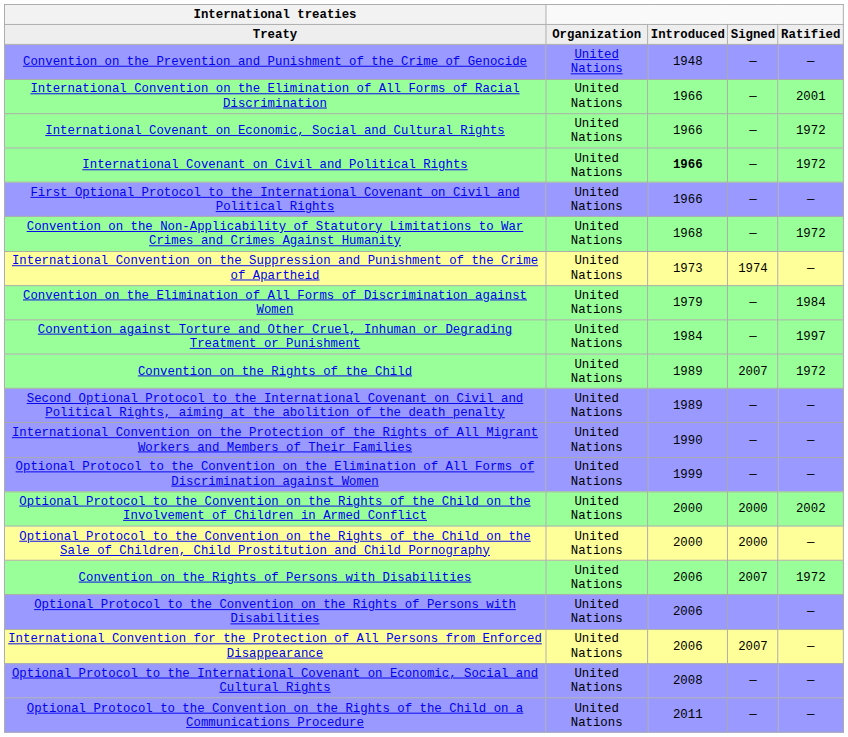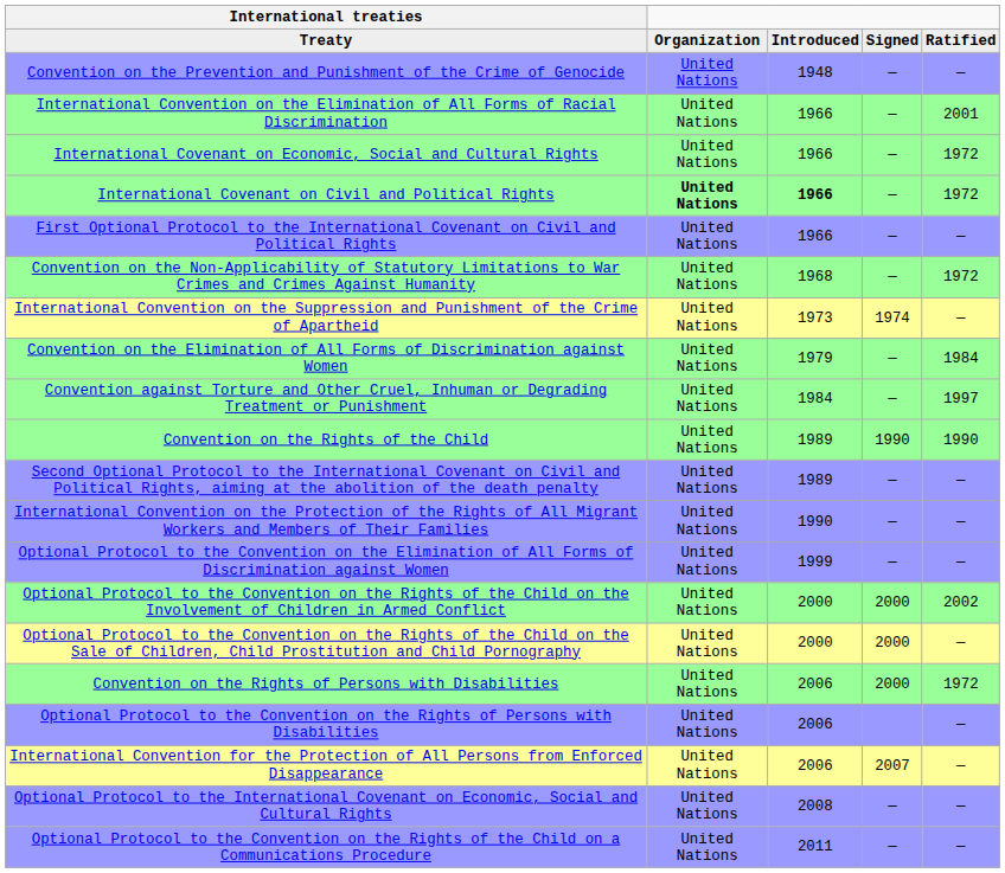International Covenant on Civil and Political Rights | column 2: normal -> bold
Convention on the Rights of the Child | column 4: 2007 -> 1990
Convention on the Rights of the Child | column 5: 1972 -> 1990
Convention on the Rights of Persons with Disabilities | column 4: 2007 -> 2000
